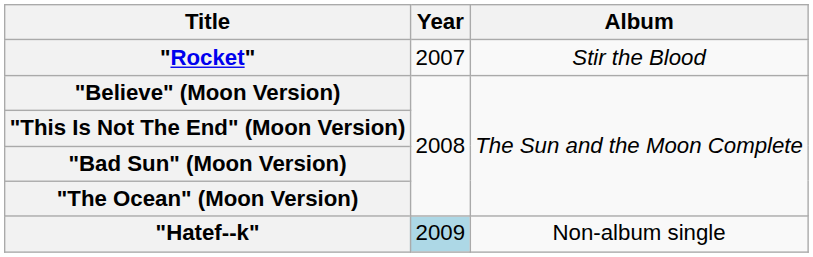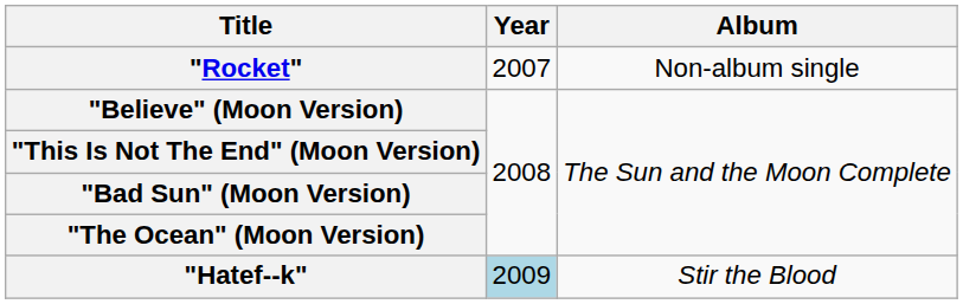"Rocket" | Album: Stir the Blood -> Non-album single
"Hatef--k" | Album: Non-album single -> Stir the Blood
